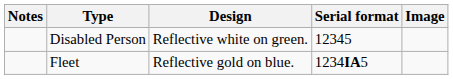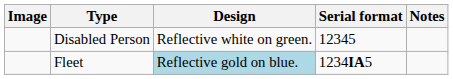columns swapped: Image <-> Notes
Fleet | Design: no background -> lightblue background
